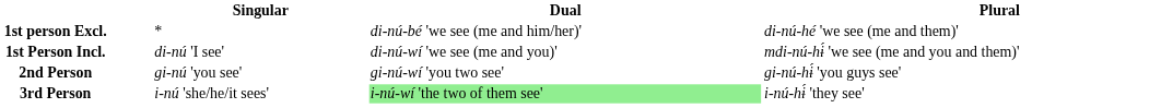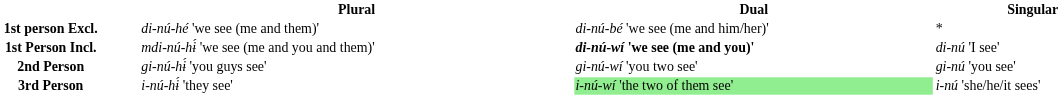columns swapped: Singular <-> Plural
1st Person Incl. | Dual: normal -> bold
